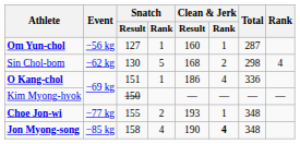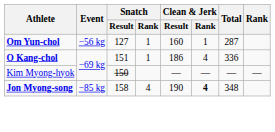- row: Sin Chol-bom | −62 kg | 130 | 5 | 168 | 2 | 298 | 4
- row: Choe Jon-wi | −77 kg | 155 | 2 | 193 | 1 | 348
